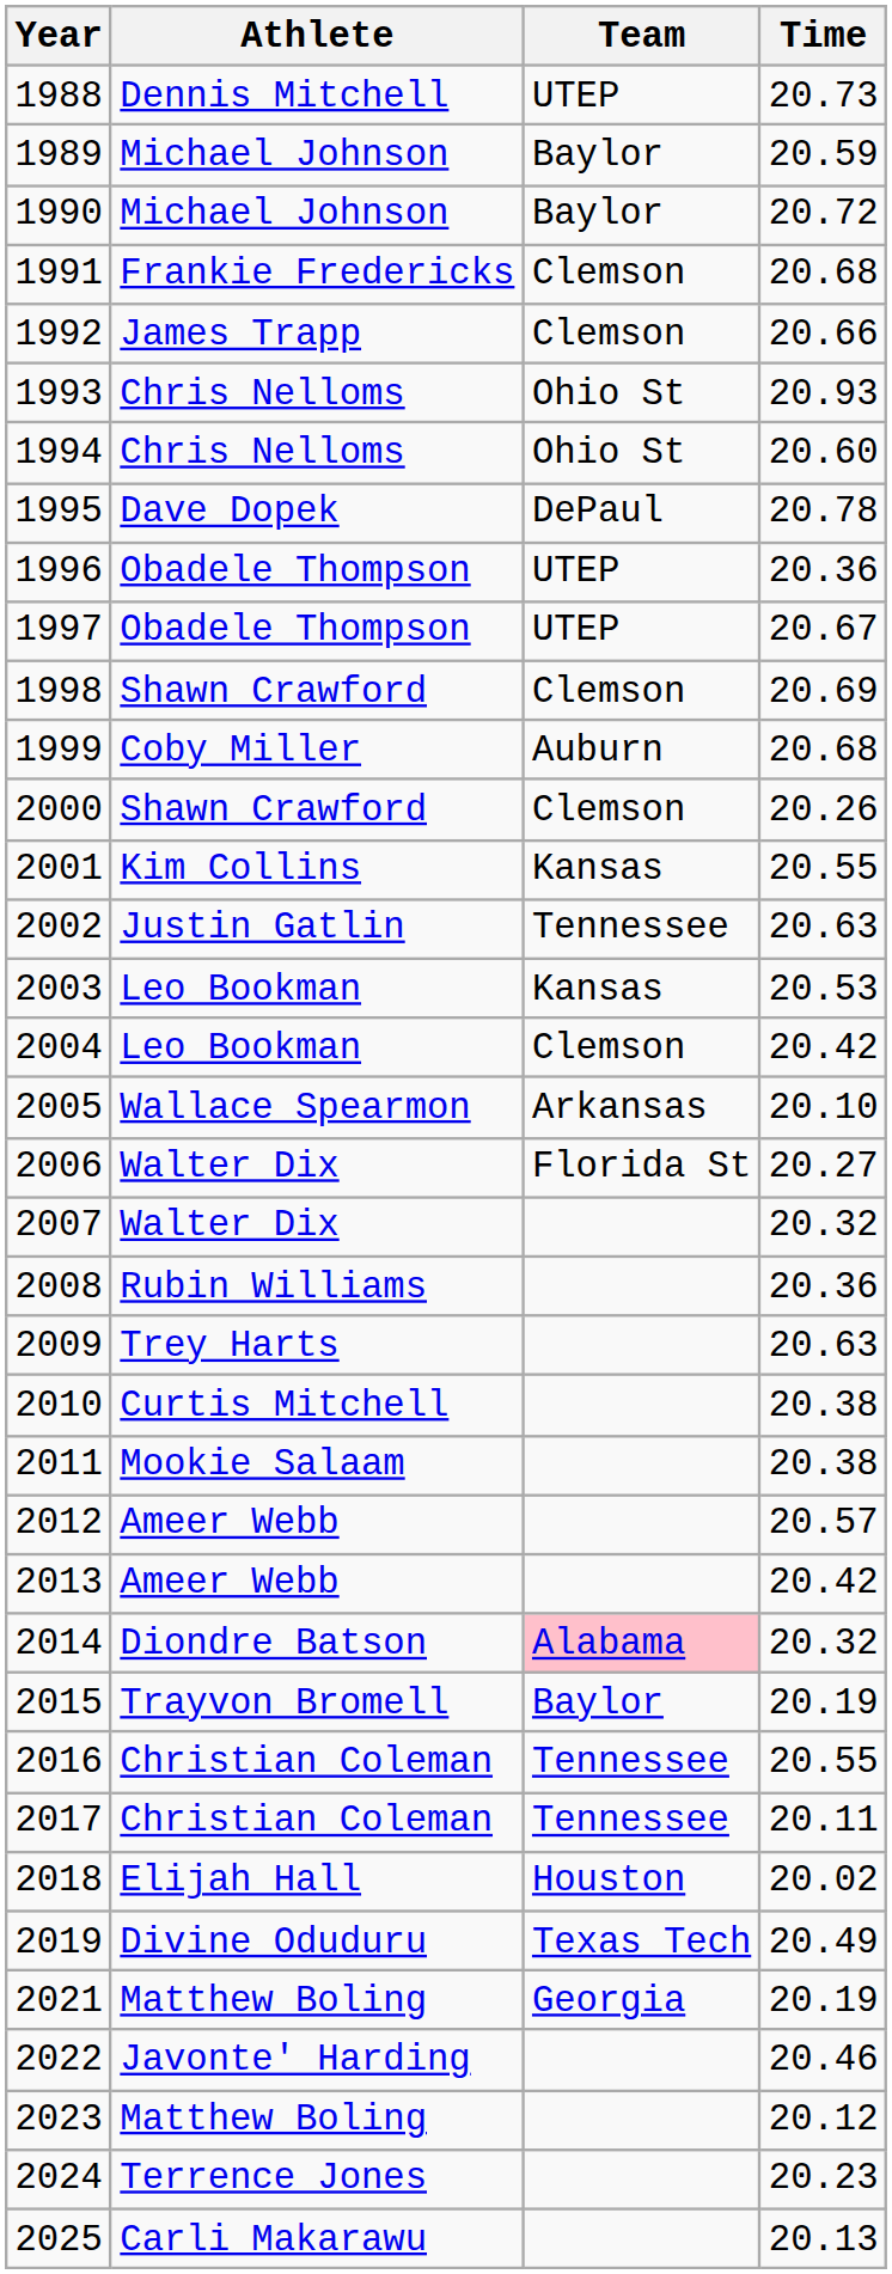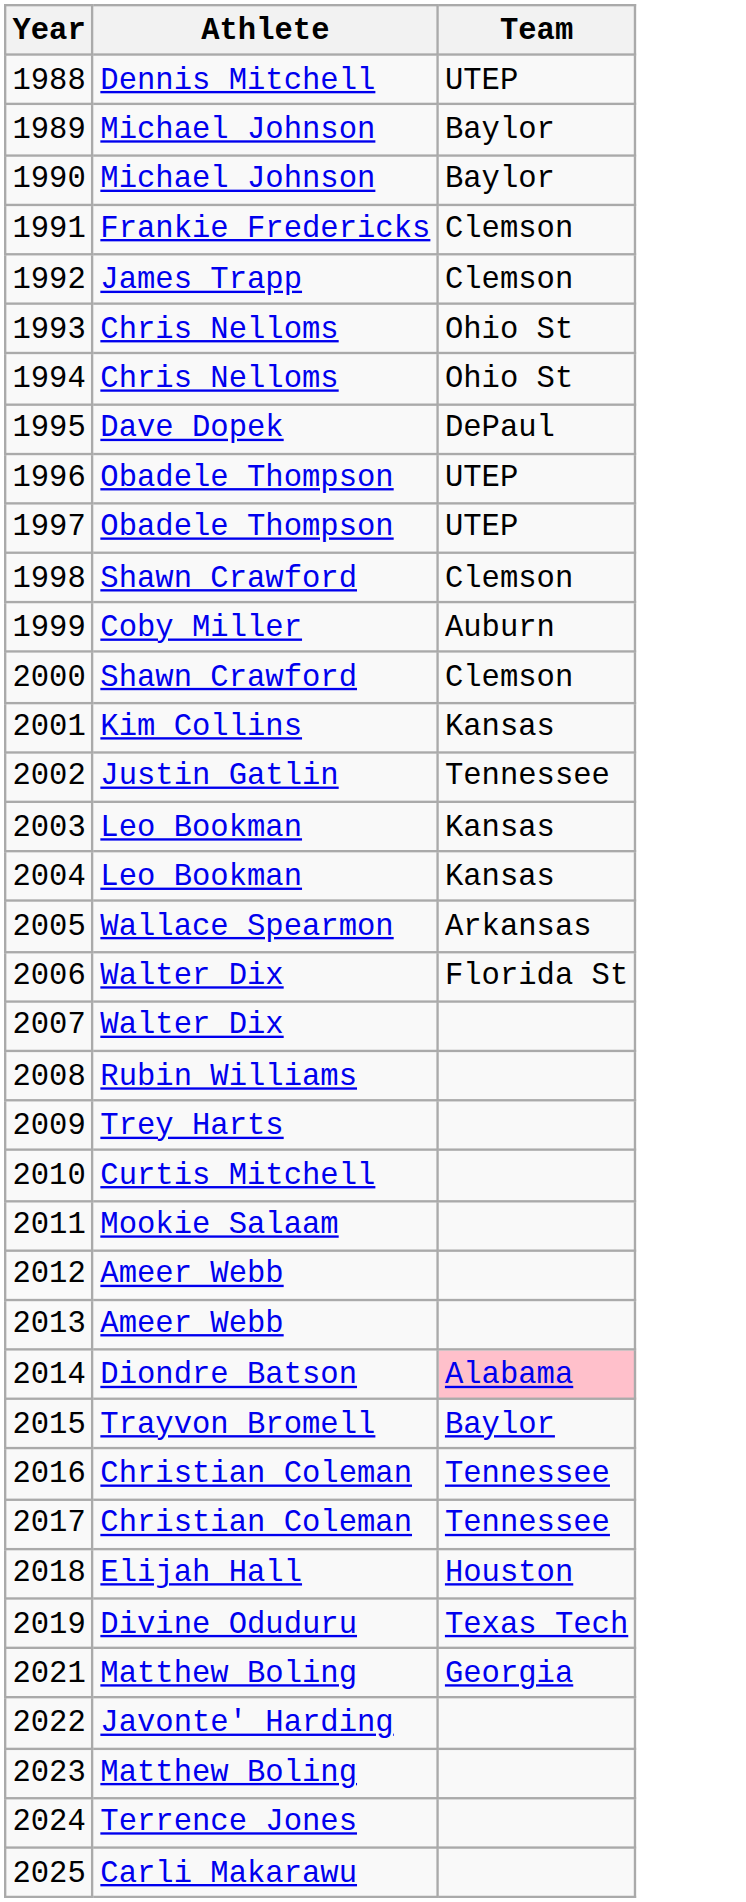- column: Time | 20.73 | 20.59 | 20.72 | 20.68 | 20.66 | 20.93 | 20.60 | 20.78 | 20.36 | 20.67 | 20.69 | 20.68 | 20.26 | 20.55 | 20.63 | 20.53 | 20.42 | 20.10 | 20.27 | 20.32 | 20.36 | 20.63 | 20.38 | 20.38 | 20.57 | 20.42 | 20.32 | 20.19 | 20.55 | 20.11 | 20.02 | 20.49 | 20.19 | 20.46 | 20.12 | 20.23 | 20.13
2004 | Team: Clemson -> Kansas
